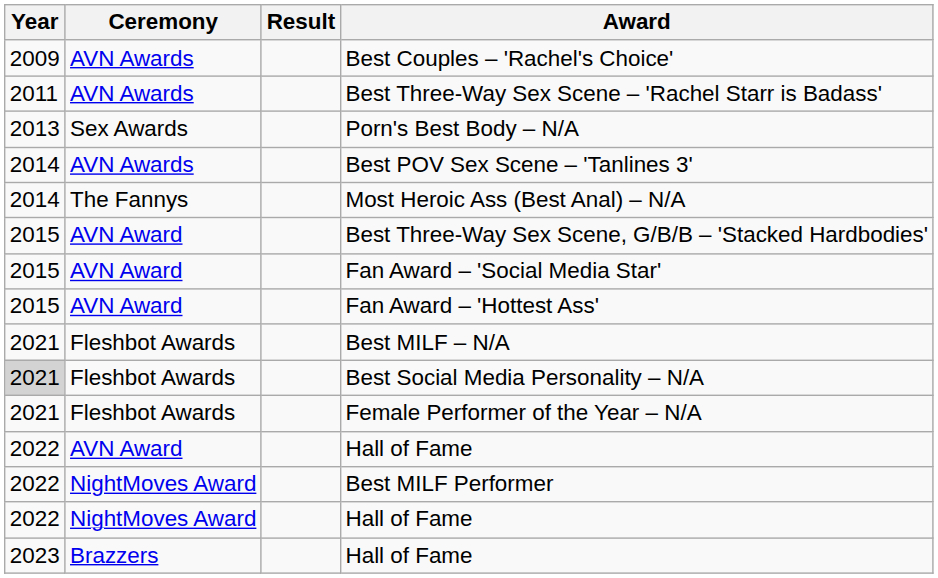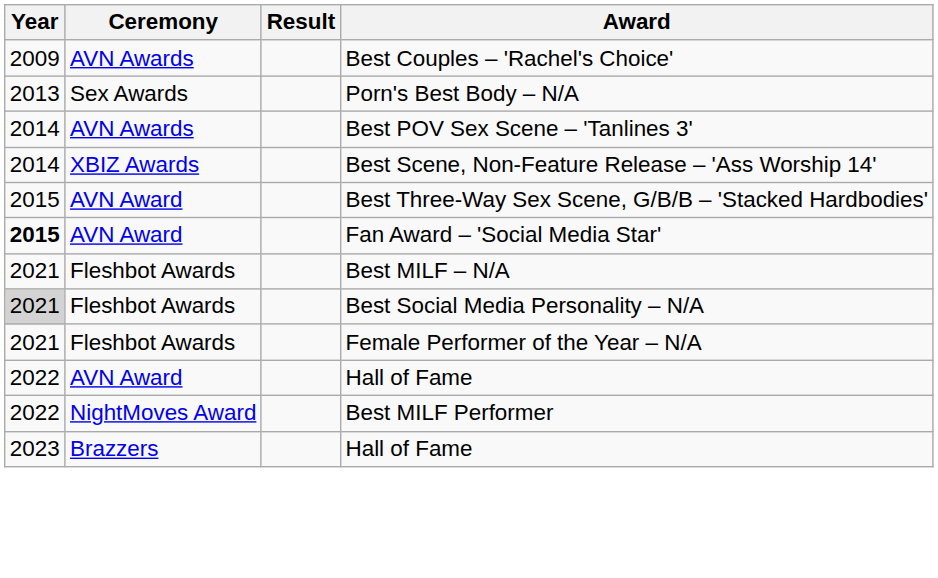- row: 2011 | AVN Awards | Best Three-Way Sex Scene – 'Rachel Starr is Badass'
- row: 2014 | The Fannys | Most Heroic Ass (Best Anal) – N/A
+ row: 2014 | XBIZ Awards | Best Scene, Non-Feature Release – 'Ass Worship 14'
Fan Award – 'Social Media Star' | Year: normal -> bold
- row: 2015 | AVN Award | Fan Award – 'Hottest Ass'
- row: 2022 | NightMoves Award | Hall of Fame
